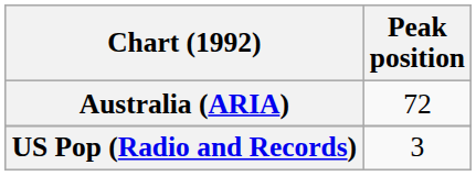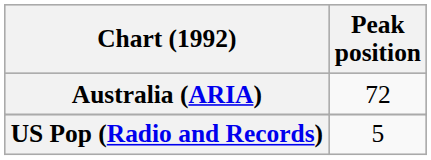US Pop (Radio and Records) | Peak position: 3 -> 5
